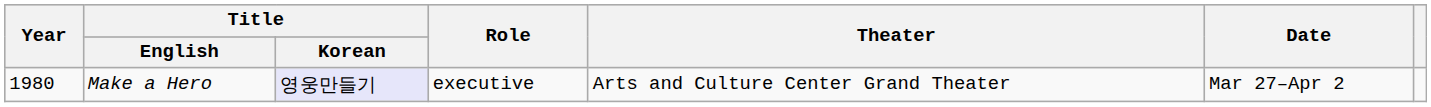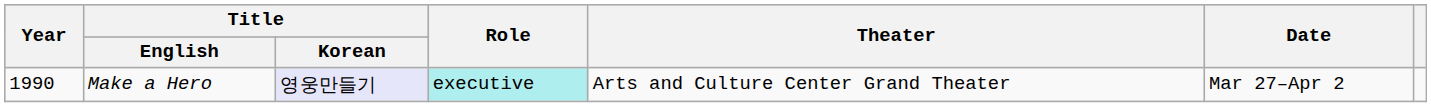Make a Hero | Year: 1980 -> 1990
Make a Hero | Role: no background -> paleturquoise background
